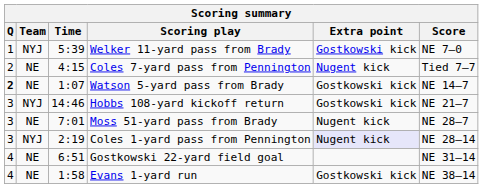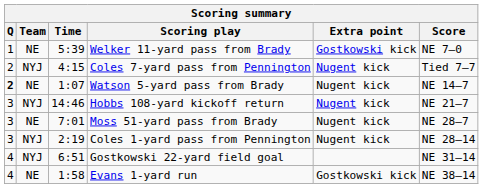Welker 11-yard pass from Brady | Team: NYJ -> NE
Coles 7-yard pass from Pennington | Team: NE -> NYJ
Watson 5-yard pass from Brady | Extra point: Gostkowski kick -> Nugent kick
Hobbs 108-yard kickoff return | Extra point: Gostkowski kick -> Nugent kick
Coles 1-yard pass from Pennington | Extra point: lavender background -> no background
Gostkowski 22-yard field goal | Team: NE -> NYJ
